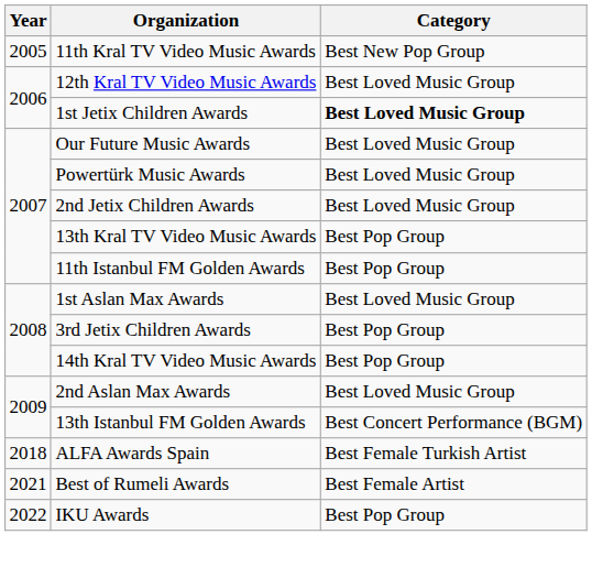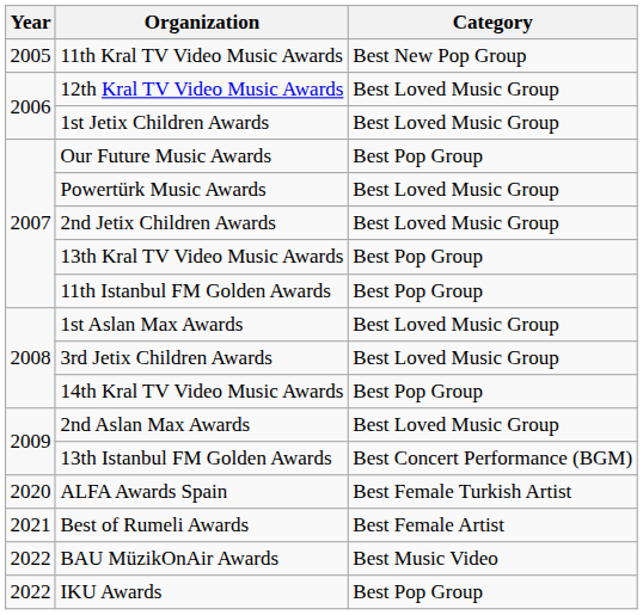1st Jetix Children Awards | Category: bold -> normal
Our Future Music Awards | Category: Best Loved Music Group -> Best Pop Group
3rd Jetix Children Awards | Category: Best Pop Group -> Best Loved Music Group
ALFA Awards Spain | Year: 2018 -> 2020
+ row: 2022 | BAU MüzikOnAir Awards | Best Music Video
